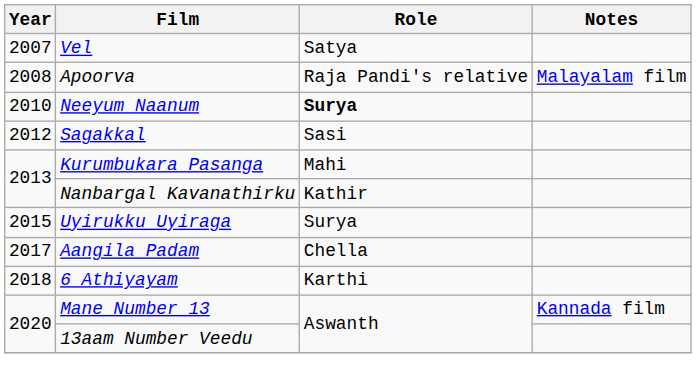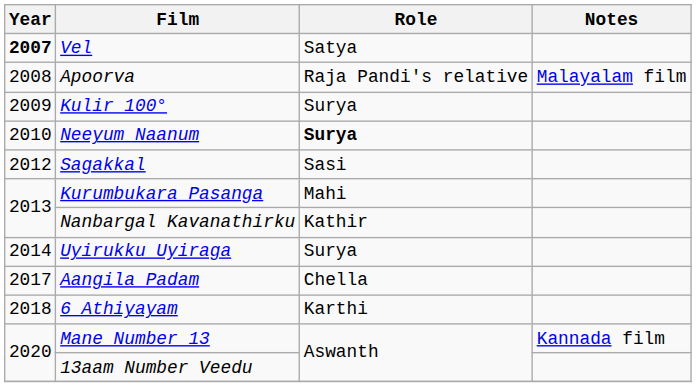Vel | Year: normal -> bold
+ row: 2009 | Kulir 100° | Surya
Uyirukku Uyiraga | Year: 2015 -> 2014
